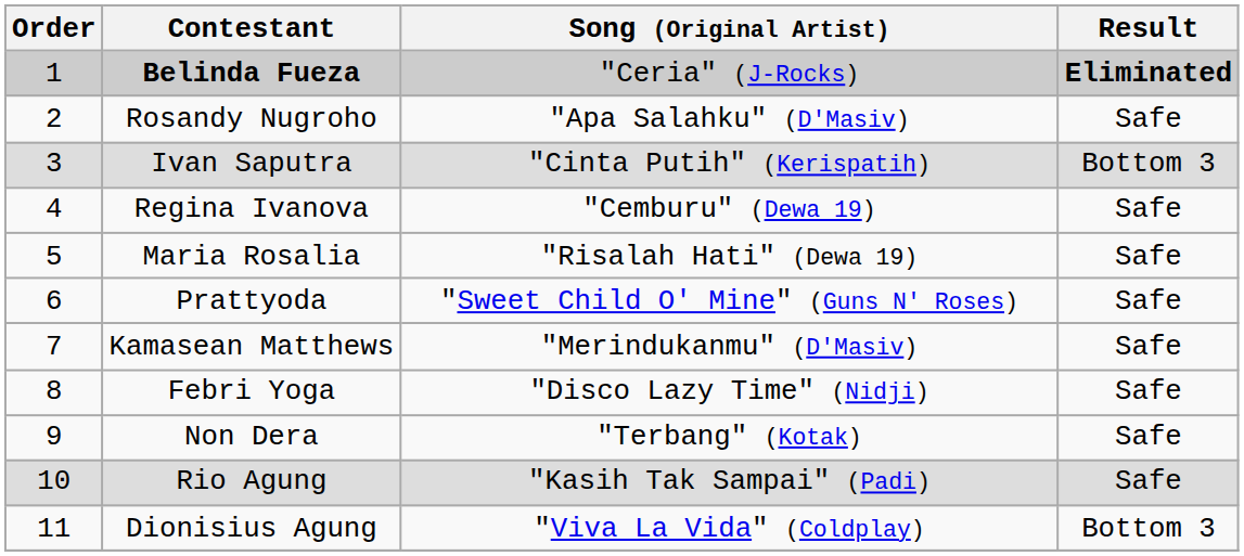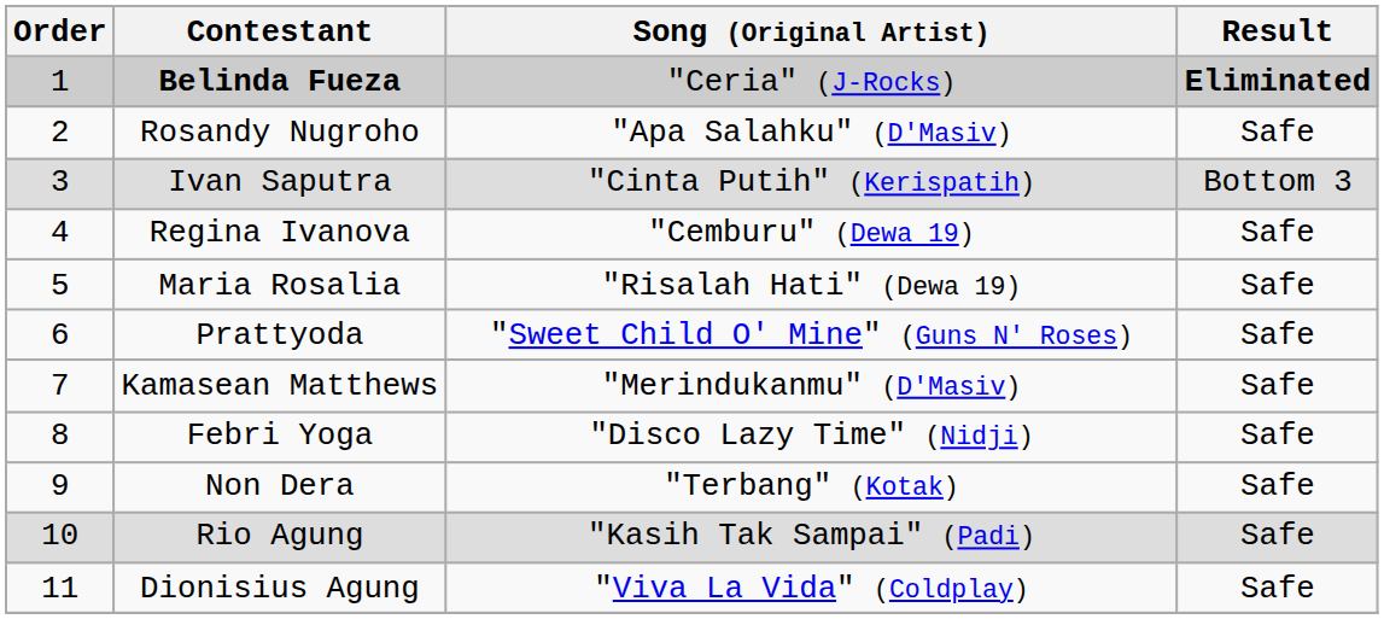Dionisius Agung | Result: Bottom 3 -> Safe
